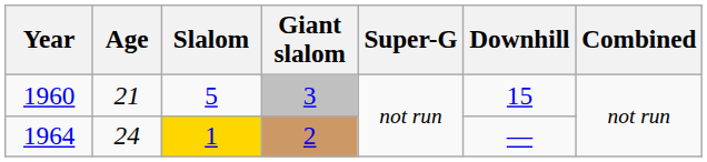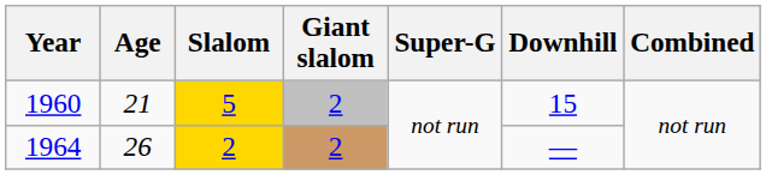1960 | Slalom: no background -> gold background
1960 | Giant slalom: 3 -> 2
1964 | Age: 24 -> 26
1964 | Slalom: 1 -> 2
